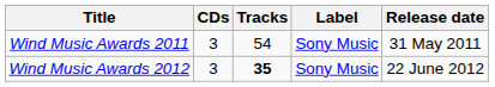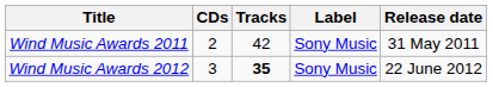Wind Music Awards 2011 | CDs: 3 -> 2
Wind Music Awards 2011 | Tracks: 54 -> 42
